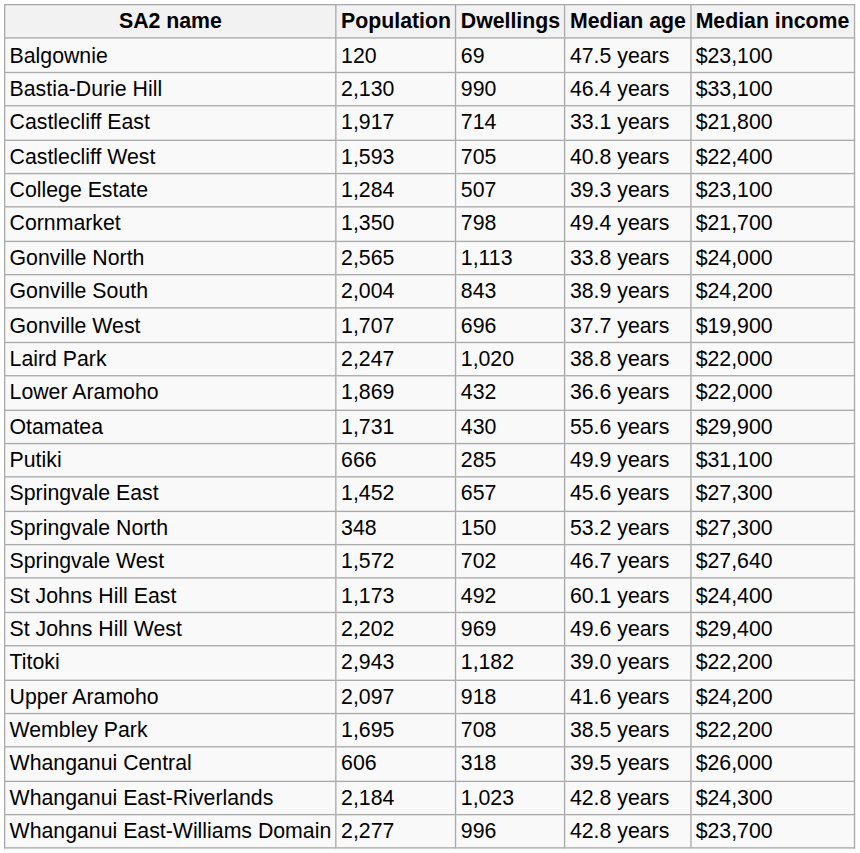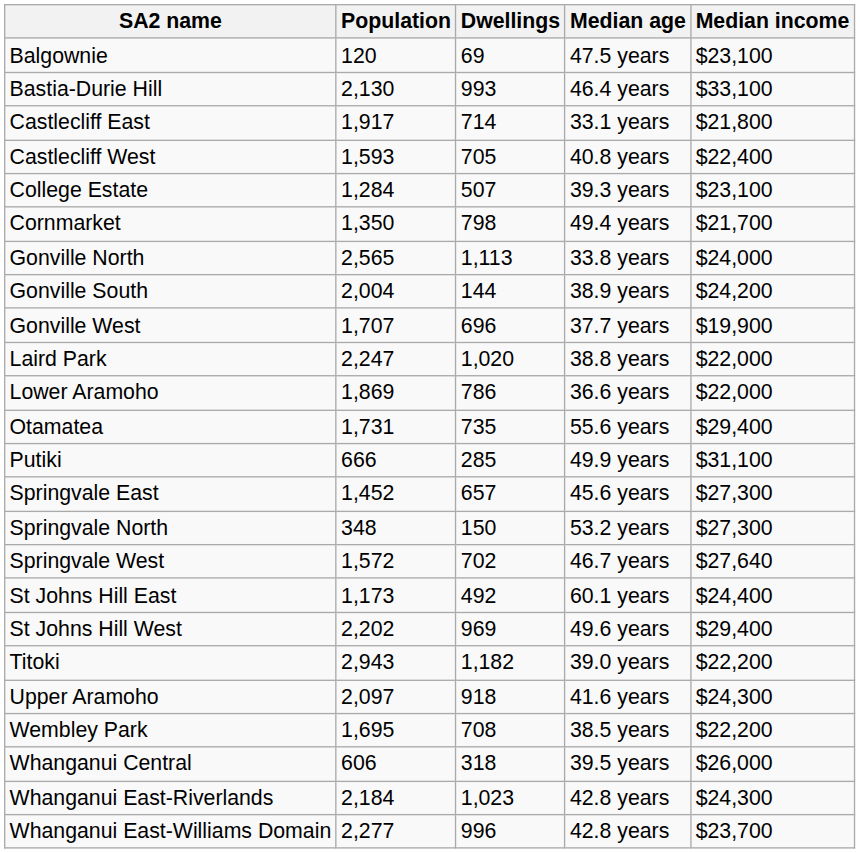Bastia-Durie Hill | Dwellings: 990 -> 993
Gonville South | Dwellings: 843 -> 144
Lower Aramoho | Dwellings: 432 -> 786
Otamatea | Dwellings: 430 -> 735
Otamatea | Median income: $29,900 -> $29,400
Upper Aramoho | Median income: $24,200 -> $24,300
